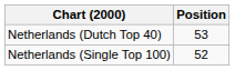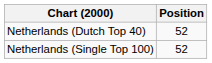Netherlands (Dutch Top 40) | Position: 53 -> 52
